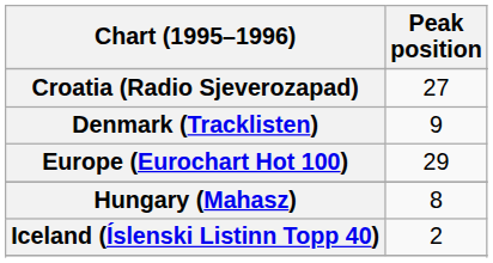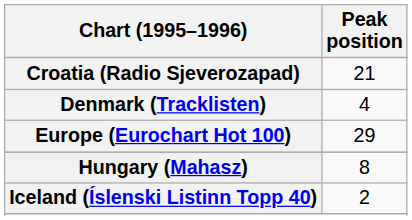Croatia (Radio Sjeverozapad) | Peak position: 27 -> 21
Denmark (Tracklisten) | Peak position: 9 -> 4
